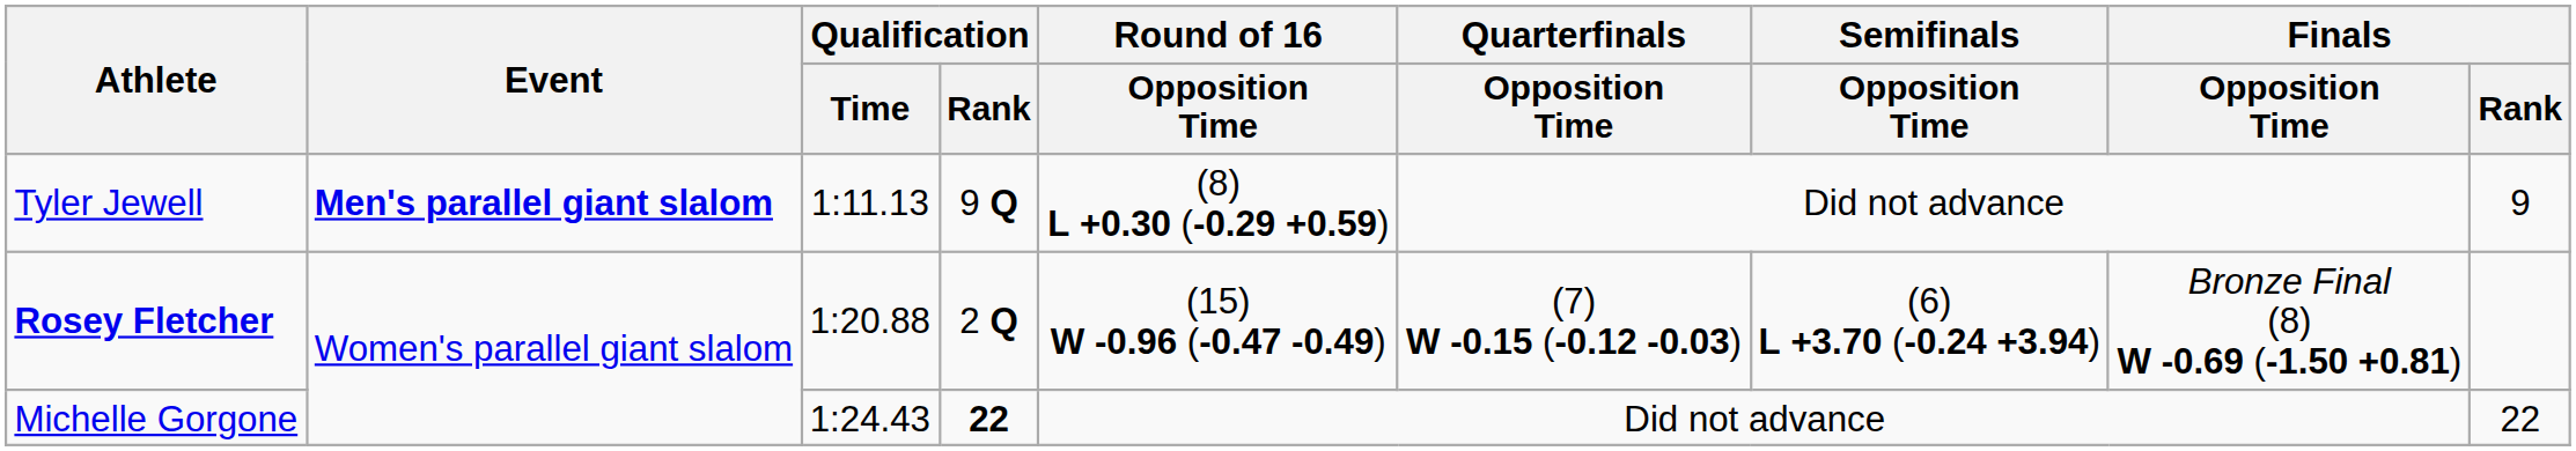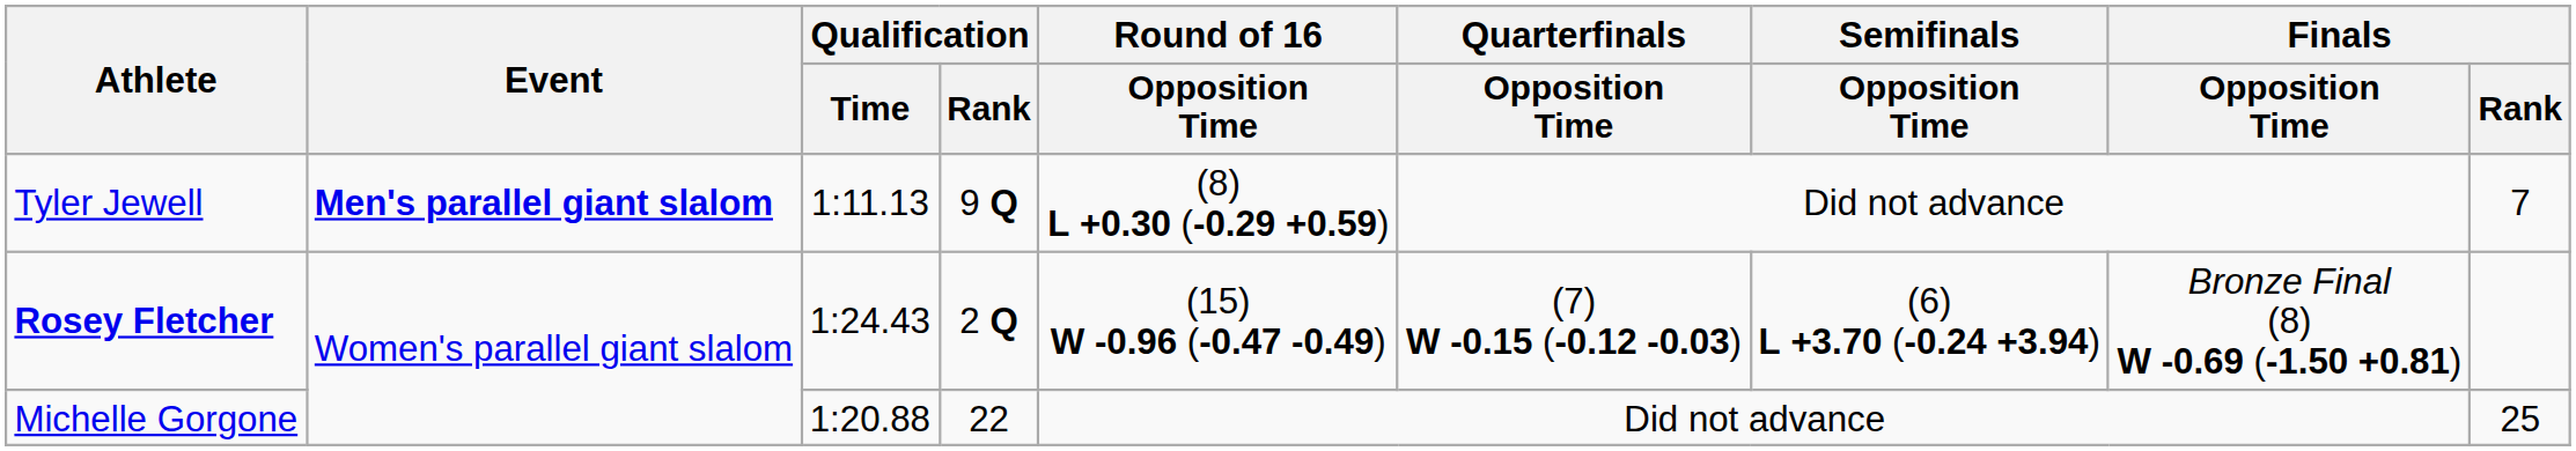Tyler Jewell | Finals / Rank: 9 -> 7
Rosey Fletcher | Qualification / Time: 1:20.88 -> 1:24.43
Michelle Gorgone | Qualification / Time: 1:24.43 -> 1:20.88
Michelle Gorgone | Qualification / Rank: bold -> normal
Michelle Gorgone | Finals / Rank: 22 -> 25
